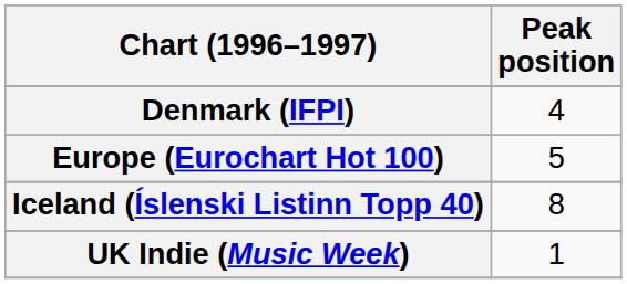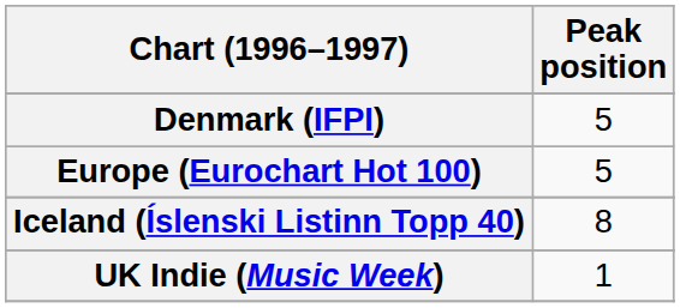Denmark (IFPI) | Peak position: 4 -> 5
